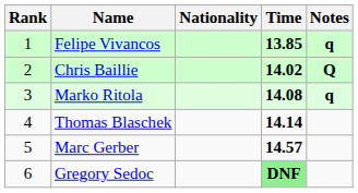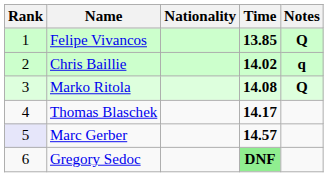Felipe Vivancos | Notes: q -> Q
Chris Baillie | Notes: Q -> q
Marko Ritola | Notes: q -> Q
Thomas Blaschek | Time: 14.14 -> 14.17
Marc Gerber | Rank: no background -> lavender background
